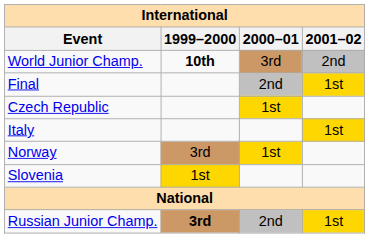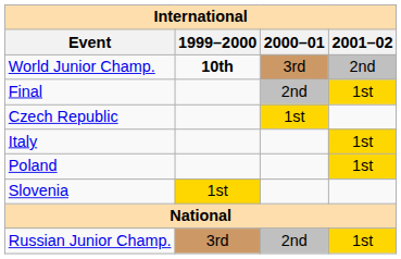- row: Norway | 3rd | 1st
+ row: Poland | 1st
Russian Junior Champ. | 1999–2000: bold -> normal
